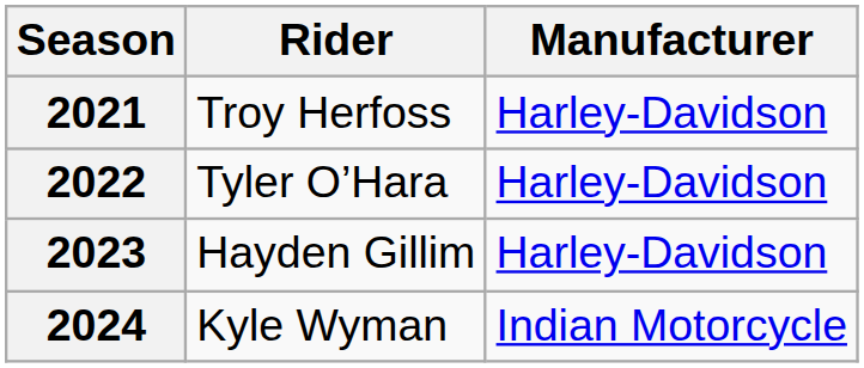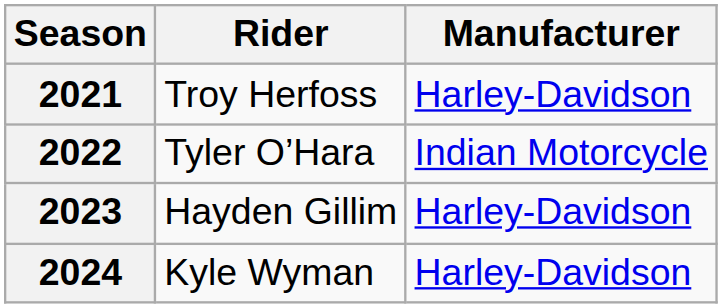2022 | Manufacturer: Harley-Davidson -> Indian Motorcycle
2024 | Manufacturer: Indian Motorcycle -> Harley-Davidson
